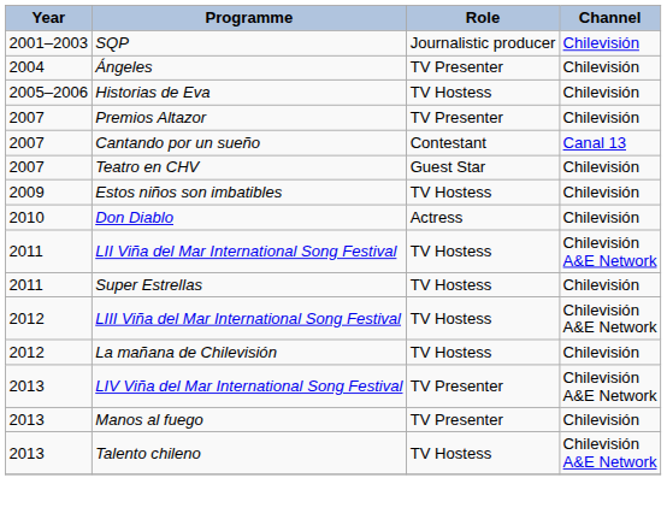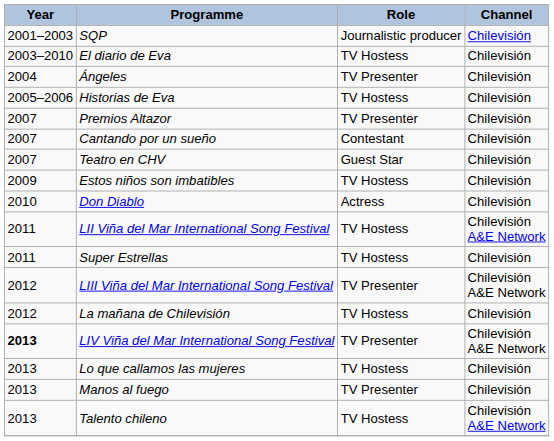+ row: 2003–2010 | El diario de Eva | TV Hostess | Chilevisión
Cantando por un sueño | Channel: Canal 13 -> Chilevisión
LIII Viña del Mar International Song Festival | Role: TV Hostess -> TV Presenter
LIV Viña del Mar International Song Festival | Year: normal -> bold
+ row: 2013 | Lo que callamos las mujeres | TV Hostess | Chilevisión
